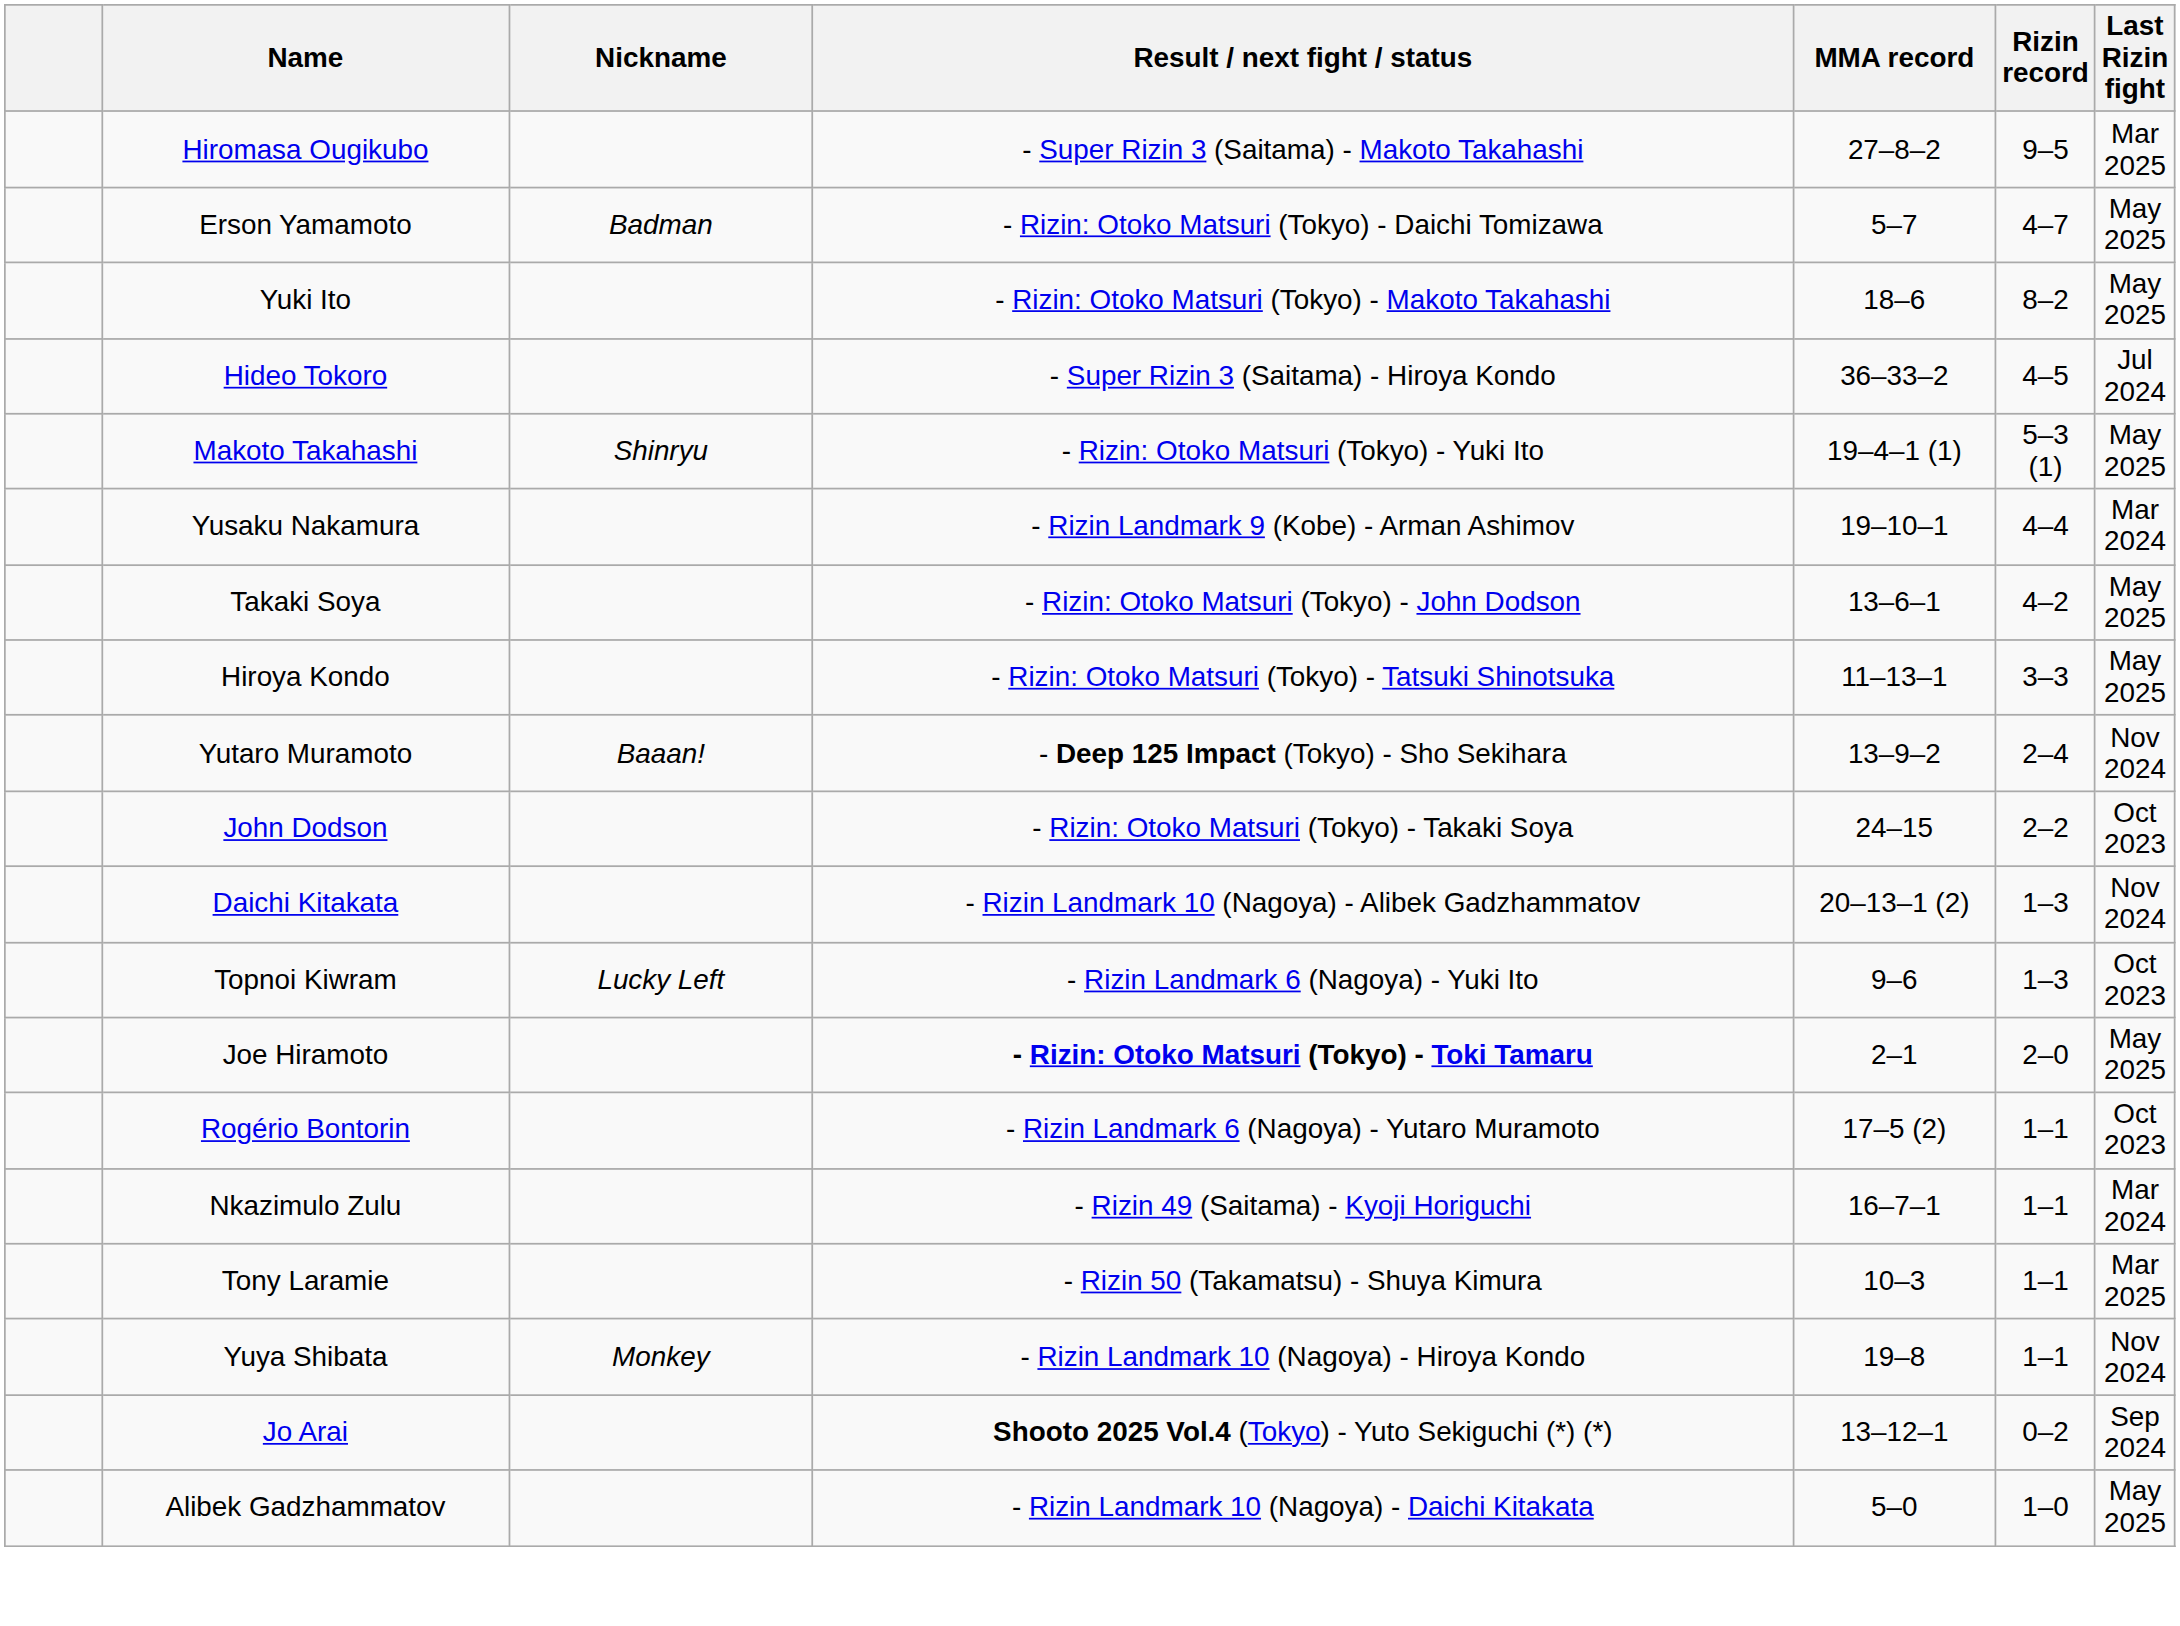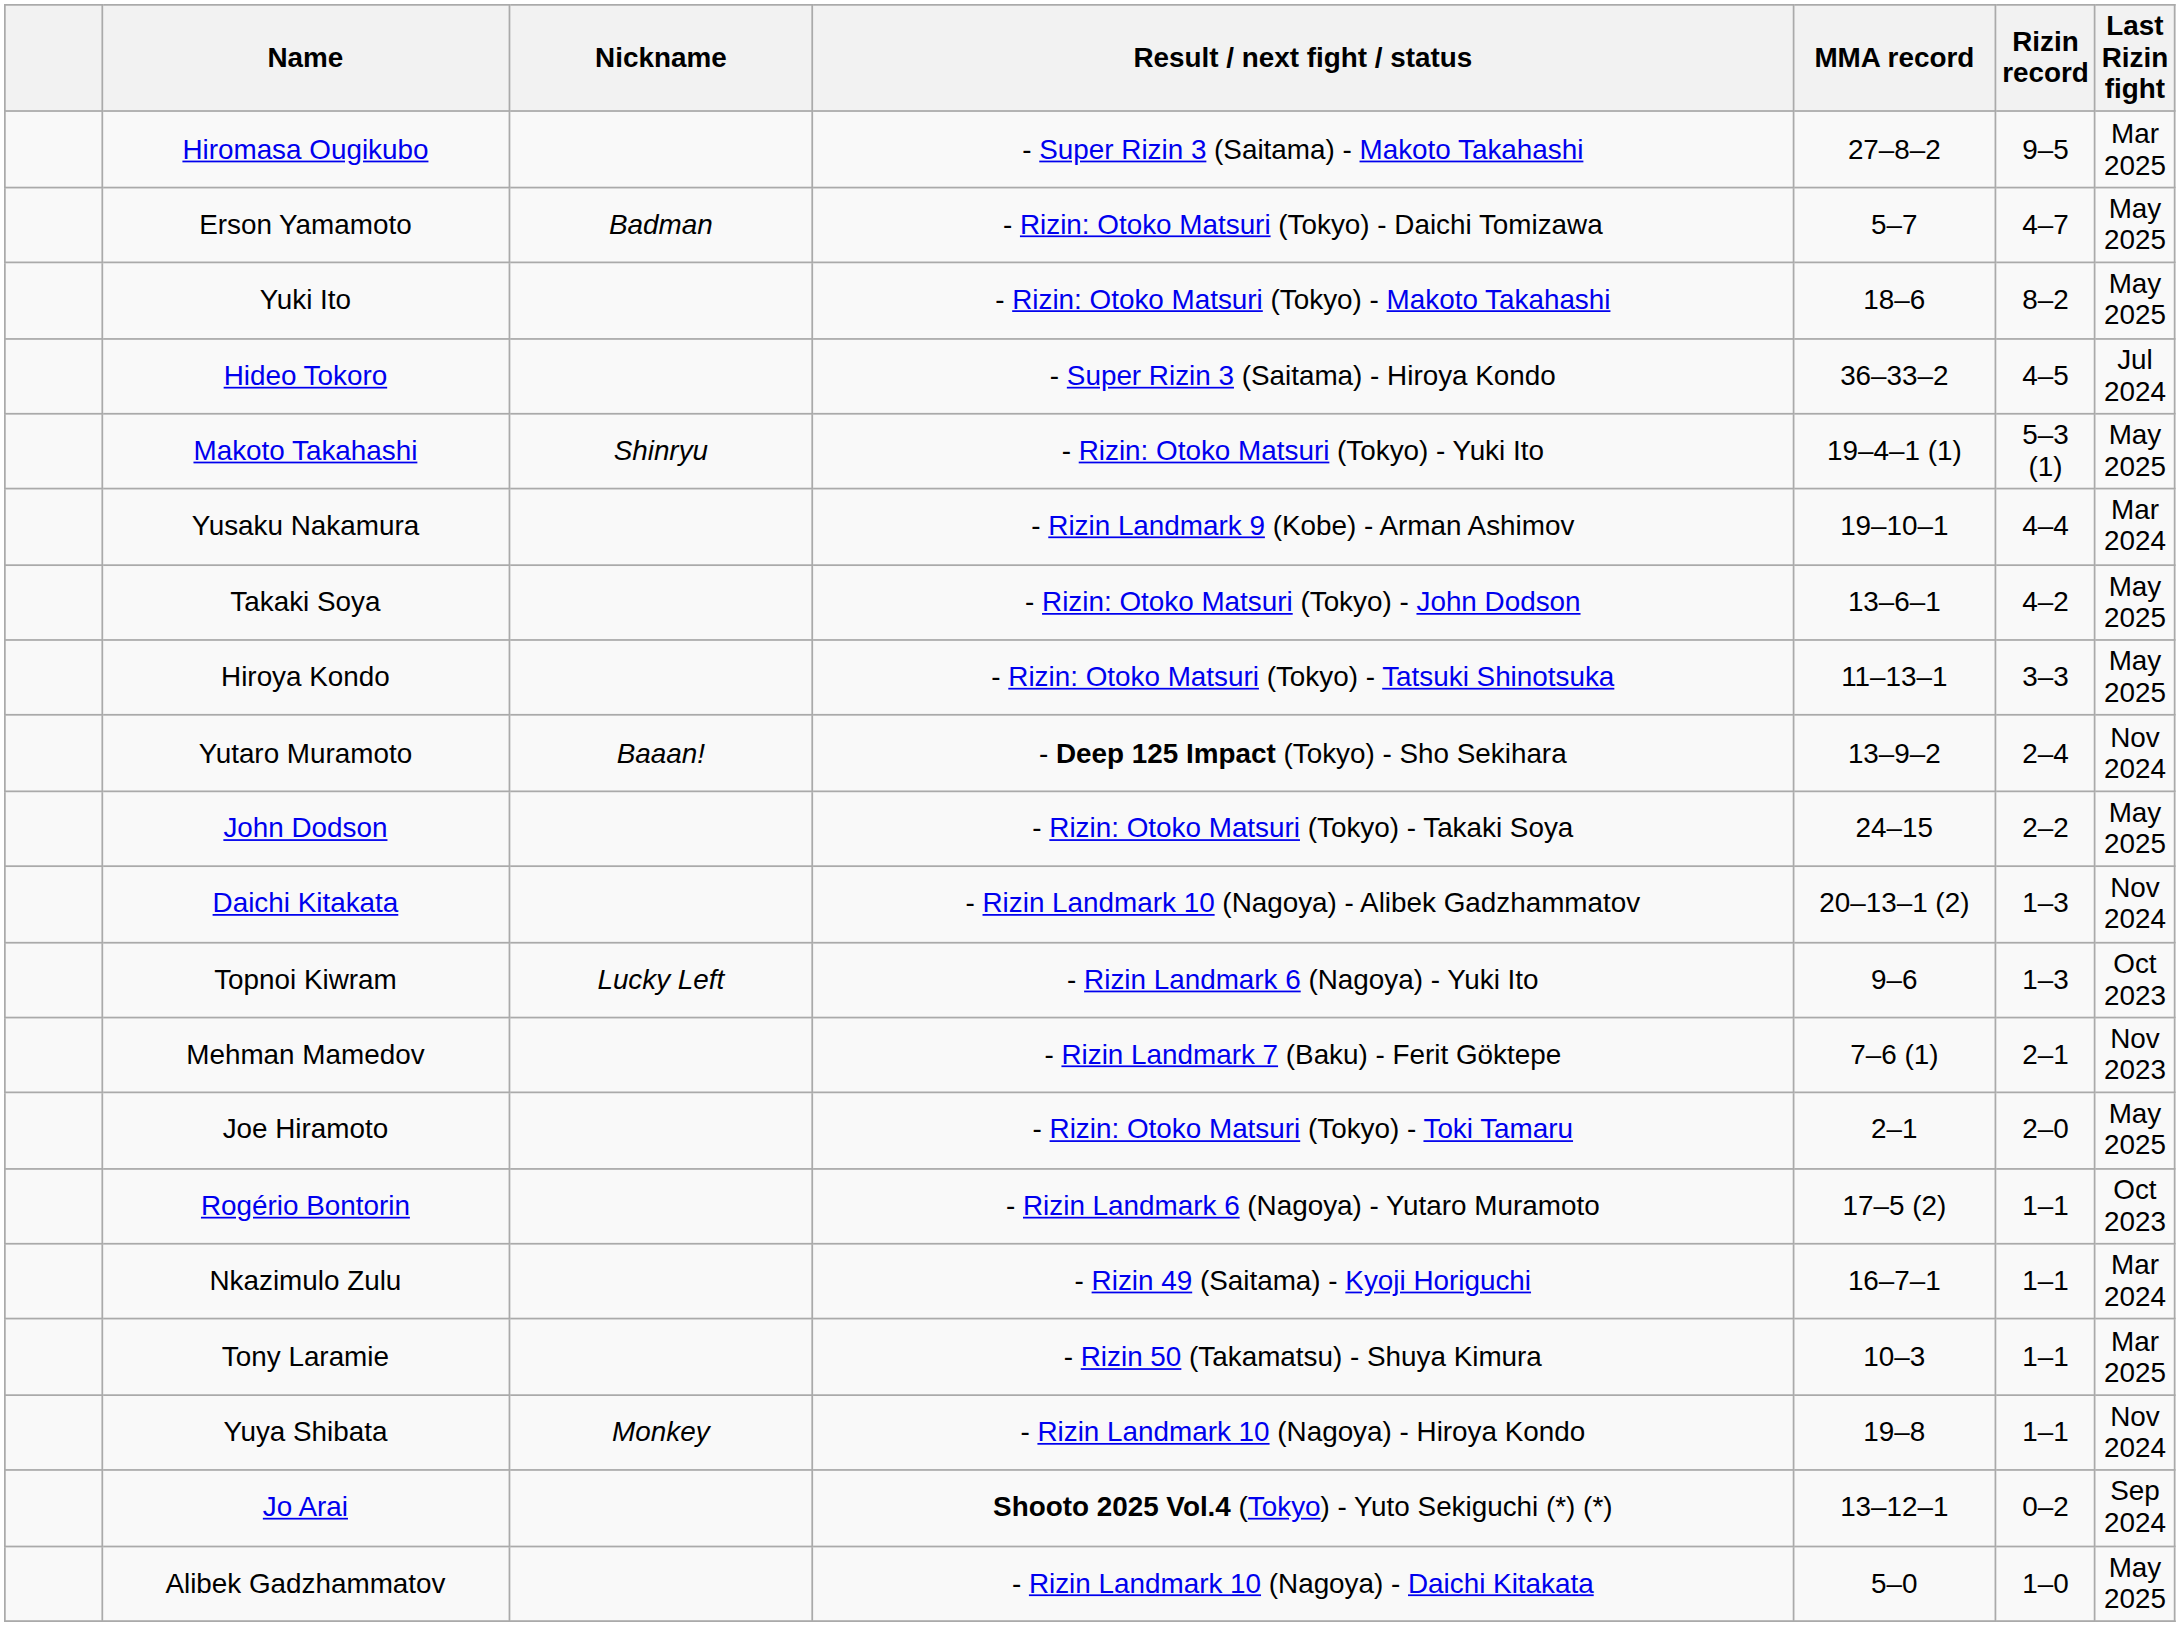John Dodson | Last Rizin fight: Oct 2023 -> May 2025
+ row: Mehman Mamedov | - Rizin Landmark 7 (Baku) - Ferit Göktepe | 7–6 (1) | 2–1 | Nov 2023
Joe Hiramoto | Result / next fight / status: bold -> normal
